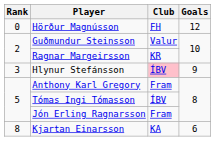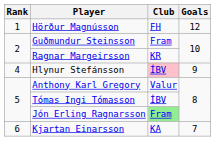Hörður Magnússon | Rank: 0 -> 1
Guðmundur Steinsson | Club: Valur -> Fram
Hlynur Stefánsson | Rank: 3 -> 4
Anthony Karl Gregory | Club: Fram -> Valur
Jón Erling Ragnarsson | Club: no background -> lightgreen background
Kjartan Einarsson | Rank: 8 -> 6
Kjartan Einarsson | Goals: 6 -> 7
